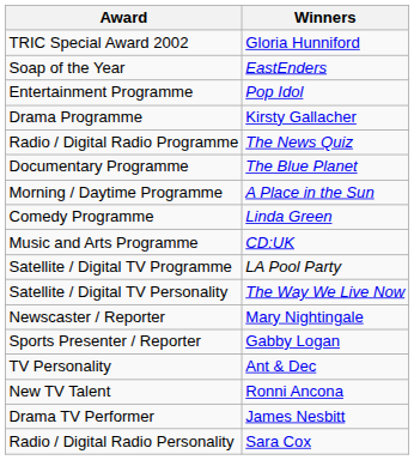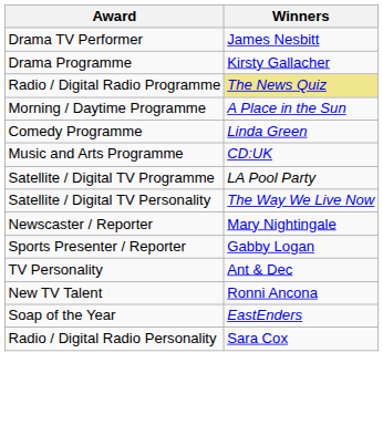- row: TRIC Special Award 2002 | Gloria Hunniford
rows swapped: Soap of the Year <-> Drama TV Performer
- row: Entertainment Programme | Pop Idol
Radio / Digital Radio Programme | Winners: no background -> khaki background
- row: Documentary Programme | The Blue Planet
